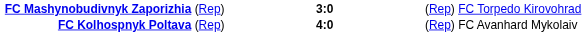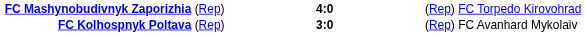FC Mashynobudivnyk Zaporizhia (Rep) | column 2: 3:0 -> 4:0
FC Kolhospnyk Poltava (Rep) | column 2: 4:0 -> 3:0
